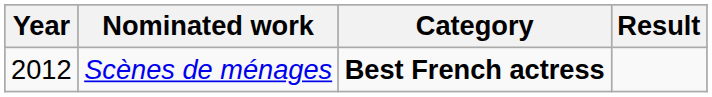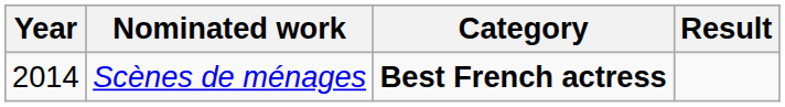Scènes de ménages | Year: 2012 -> 2014
